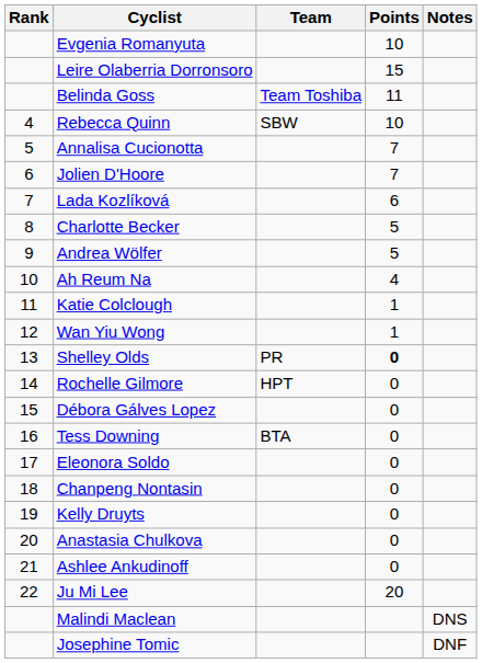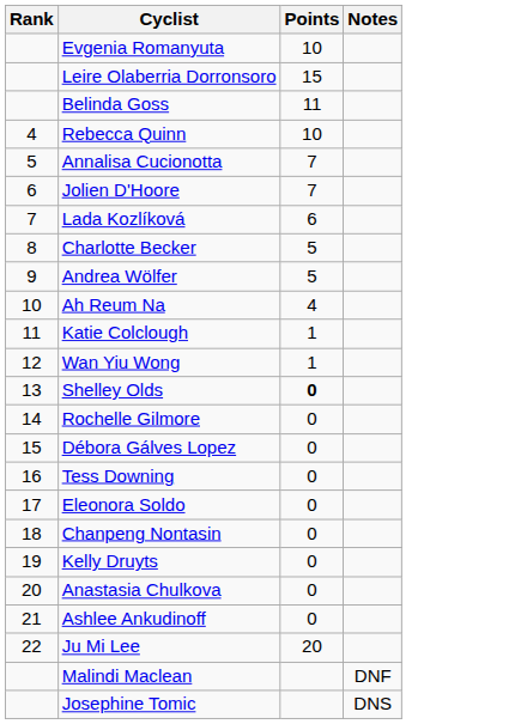- column: Team | Team Toshiba | SBW | PR | HPT | BTA
Malindi Maclean | Notes: DNS -> DNF
Josephine Tomic | Notes: DNF -> DNS
